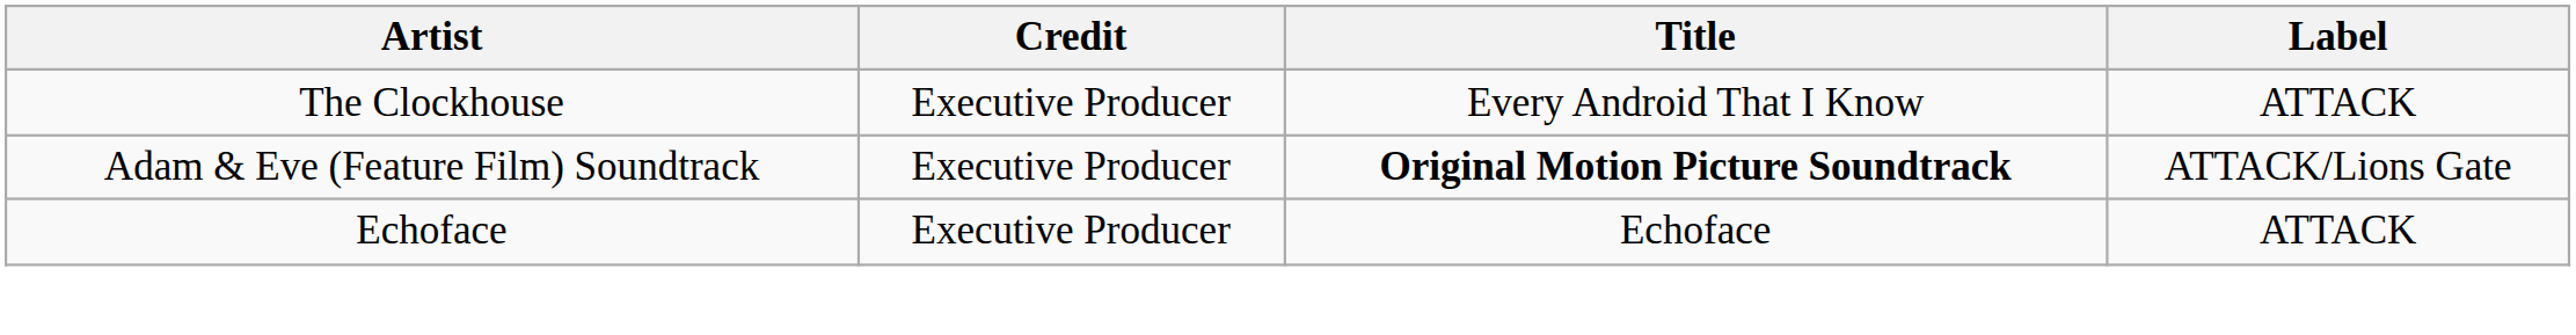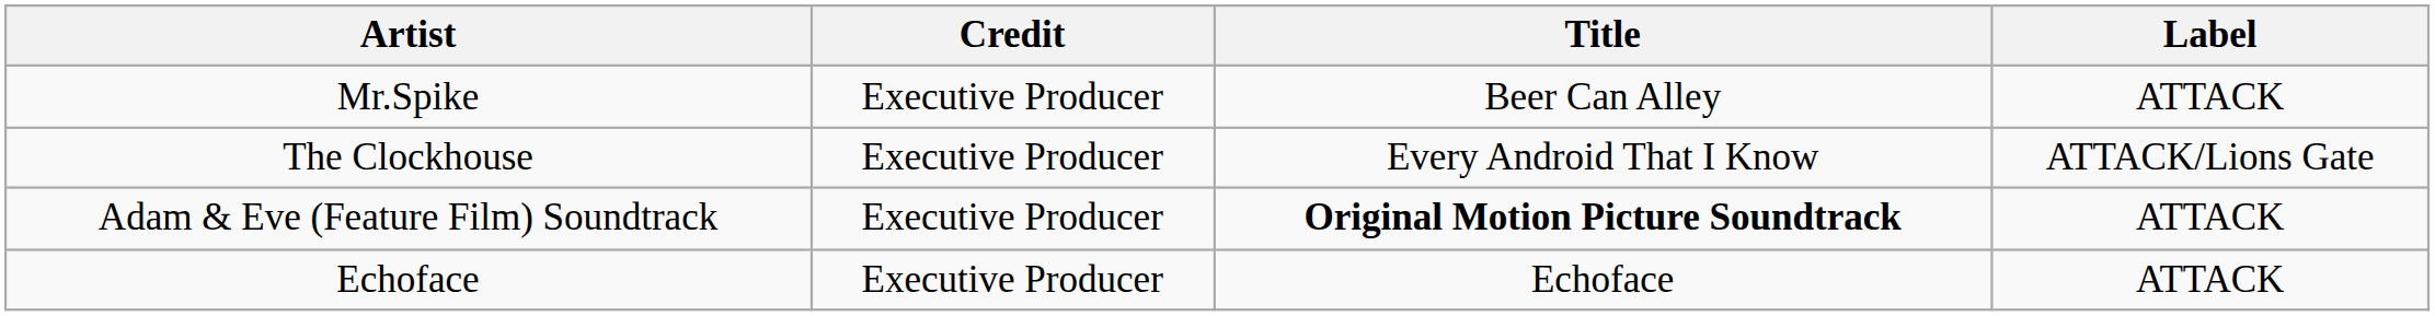+ row: Mr.Spike | Executive Producer | Beer Can Alley | ATTACK
The Clockhouse | Label: ATTACK -> ATTACK/Lions Gate
Adam & Eve (Feature Film) Soundtrack | Label: ATTACK/Lions Gate -> ATTACK
